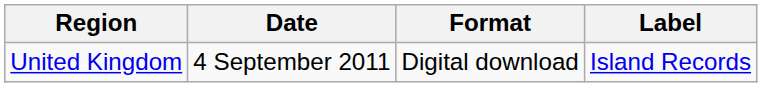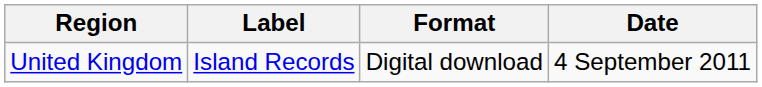columns swapped: Date <-> Label
